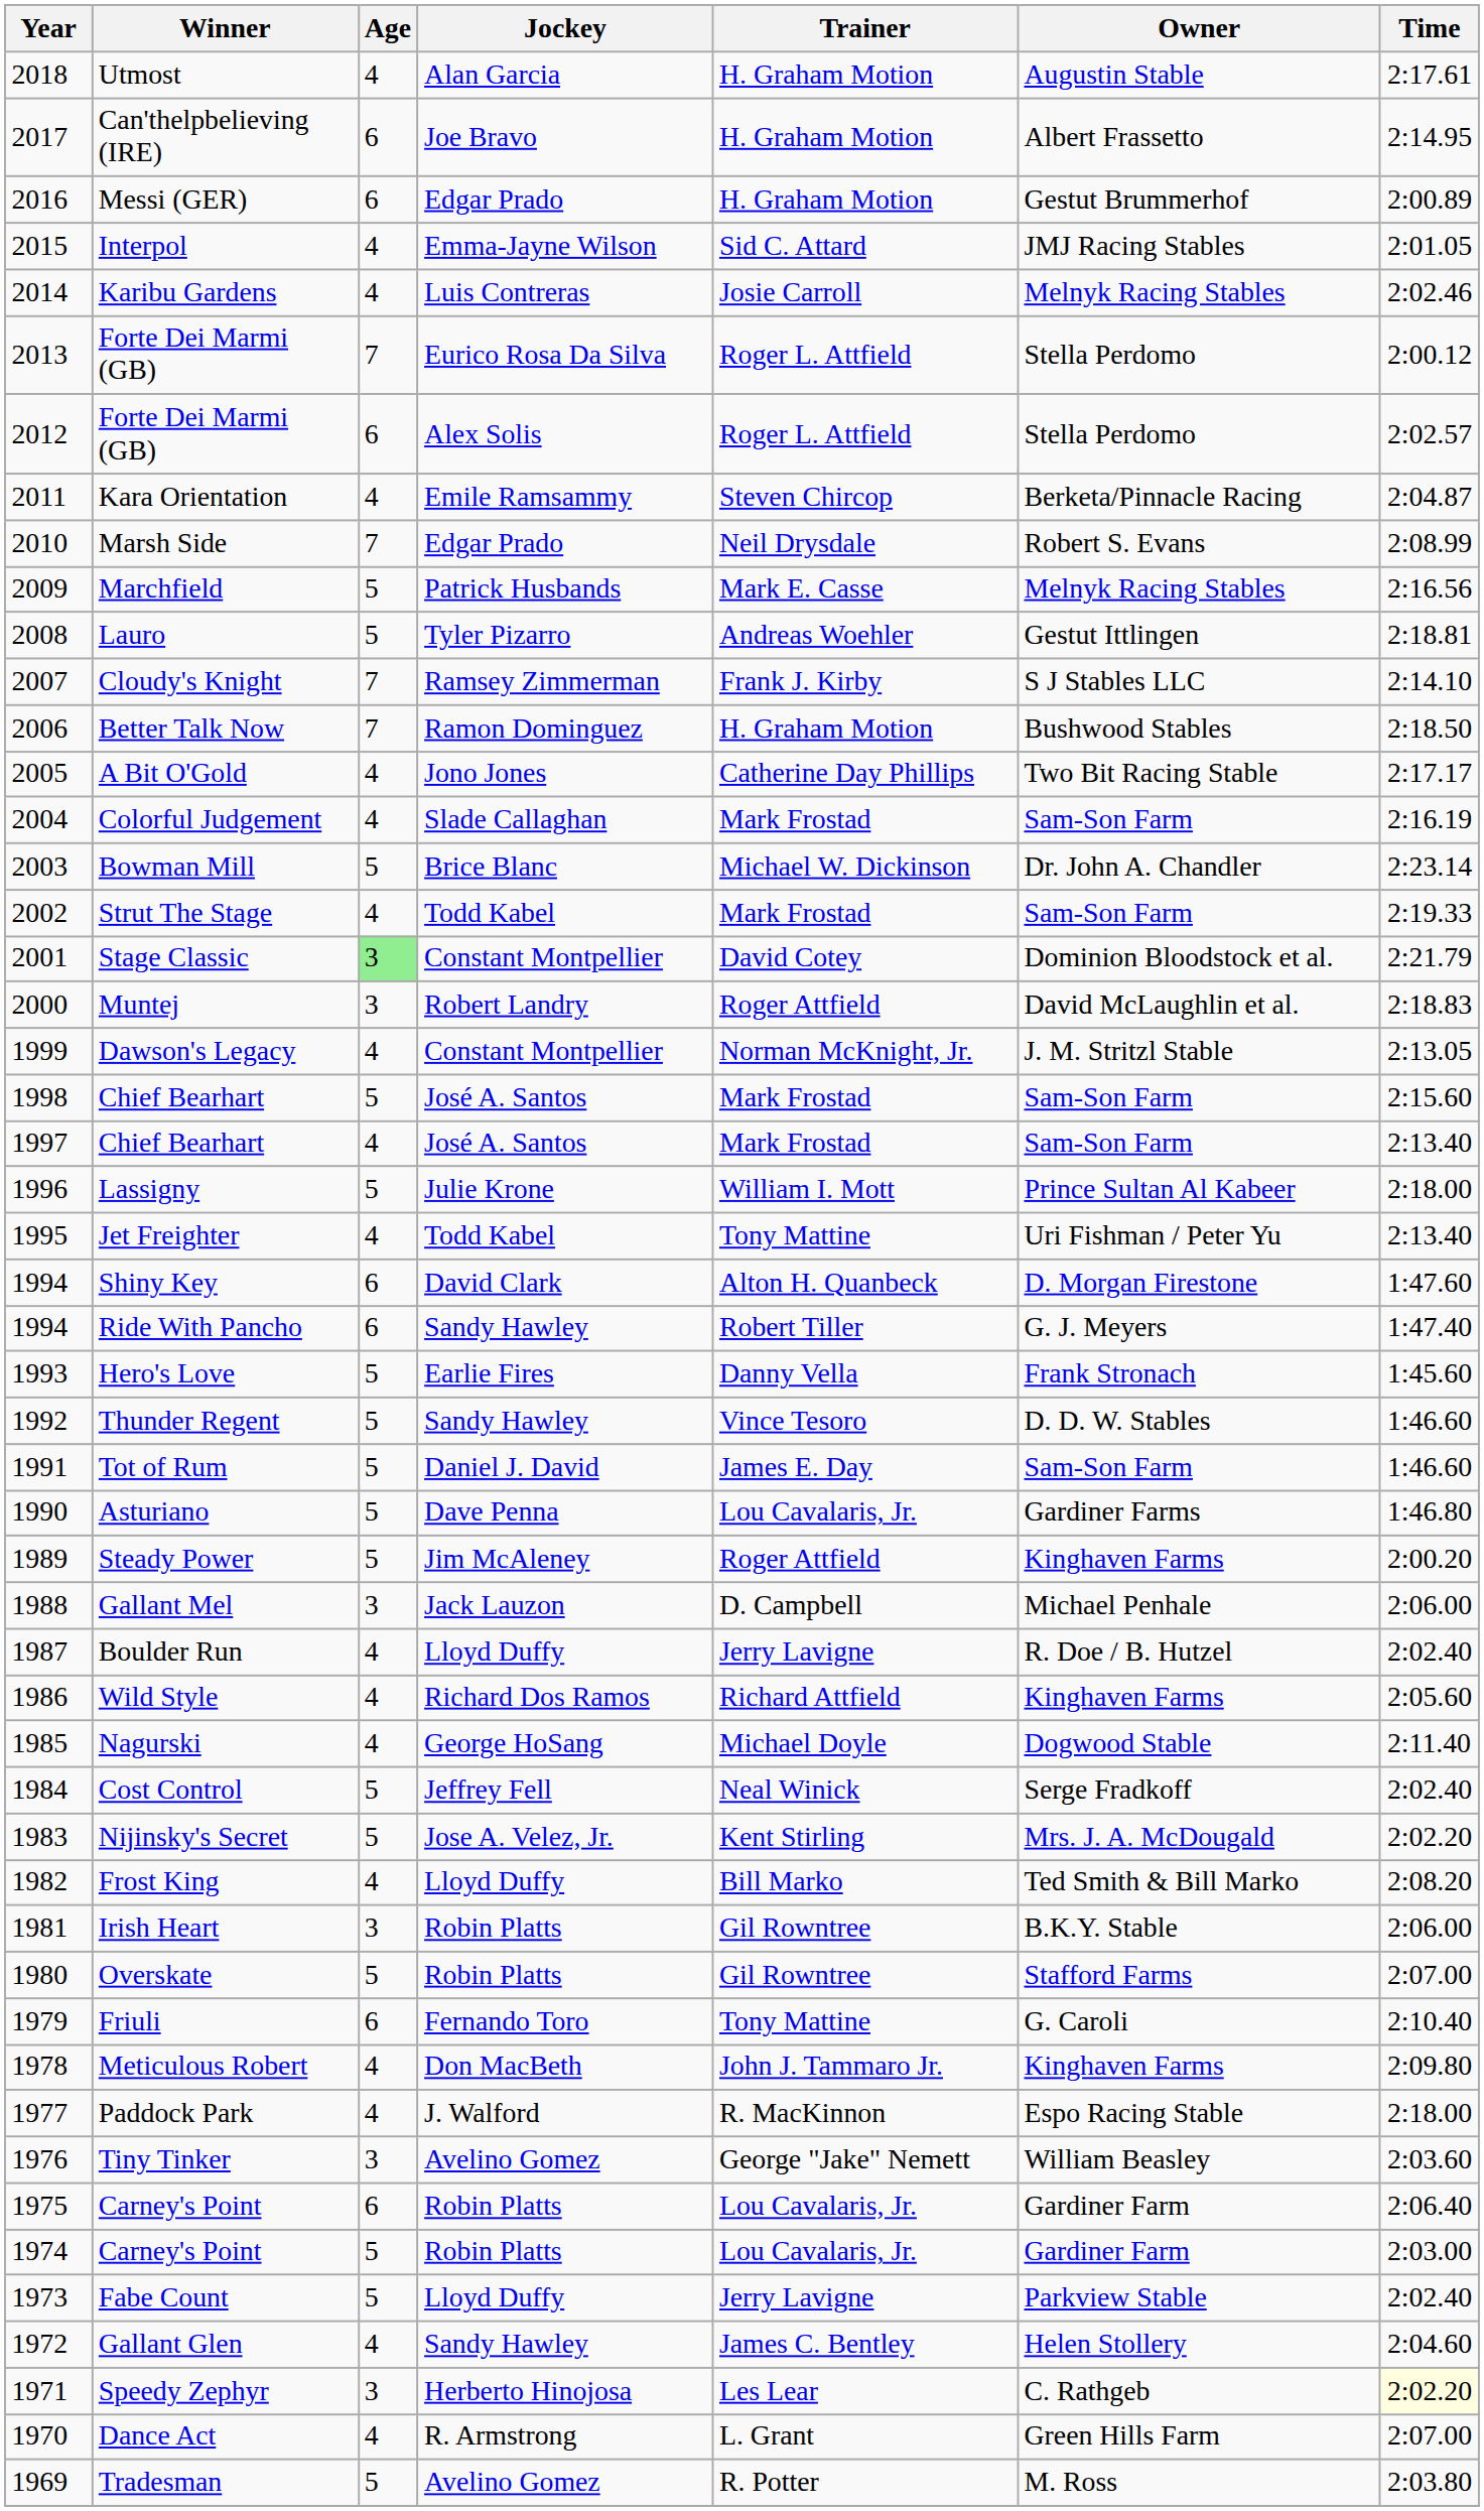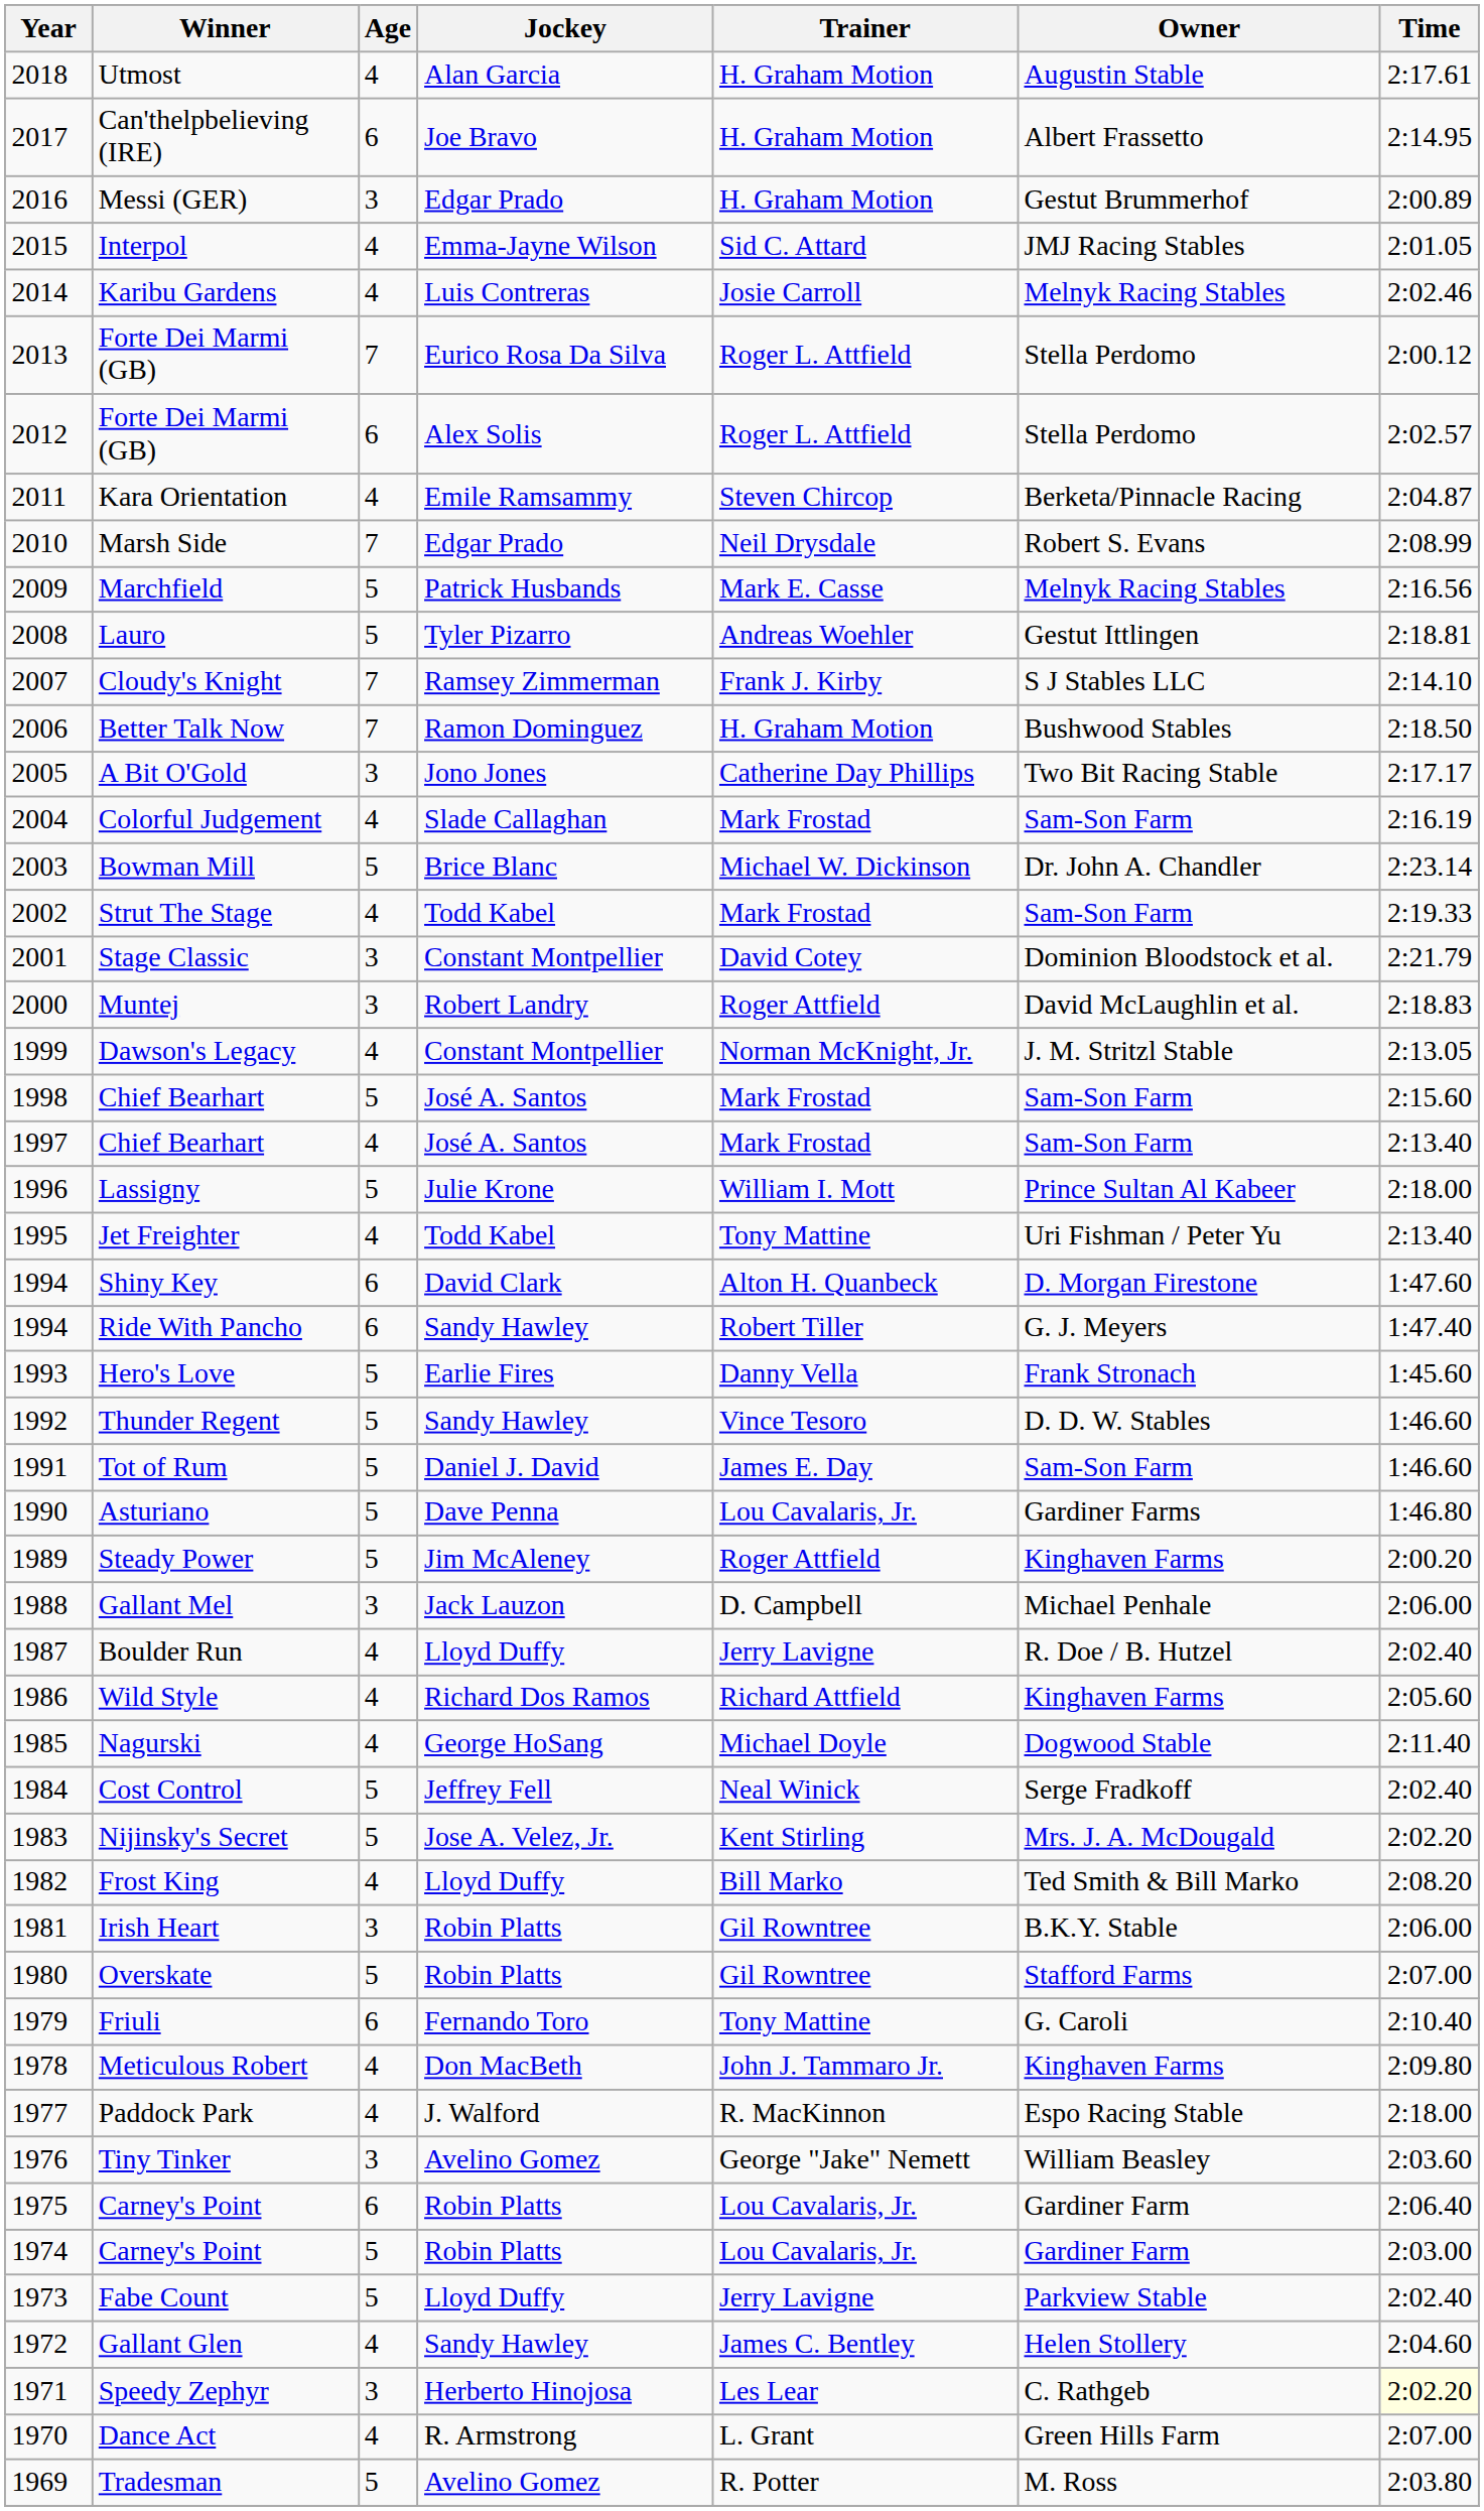Messi (GER) | Age: 6 -> 3
A Bit O'Gold | Age: 4 -> 3
Stage Classic | Age: lightgreen background -> no background
